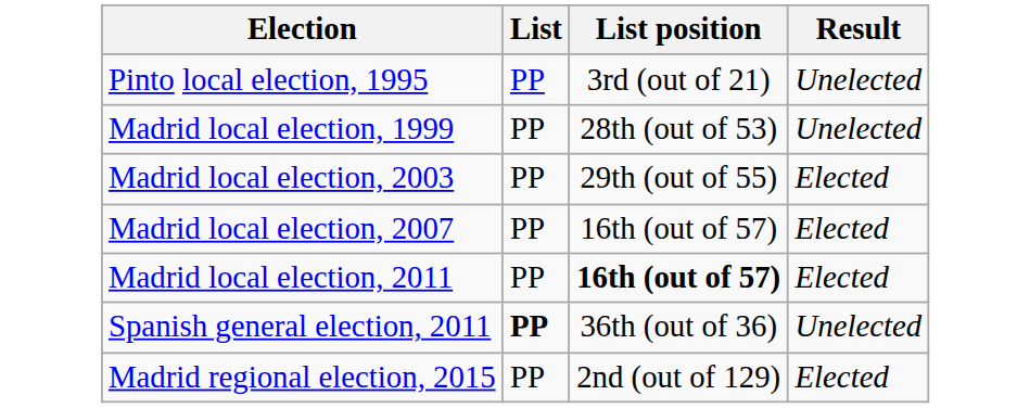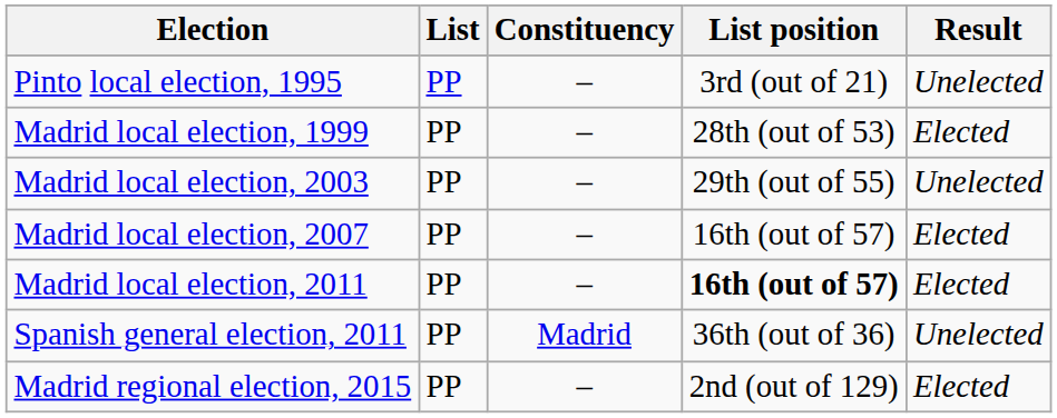+ column: Constituency | – | – | – | – | – | Madrid | –
Madrid local election, 1999 | Result: Unelected -> Elected
Madrid local election, 2003 | Result: Elected -> Unelected
Spanish general election, 2011 | List: bold -> normal
